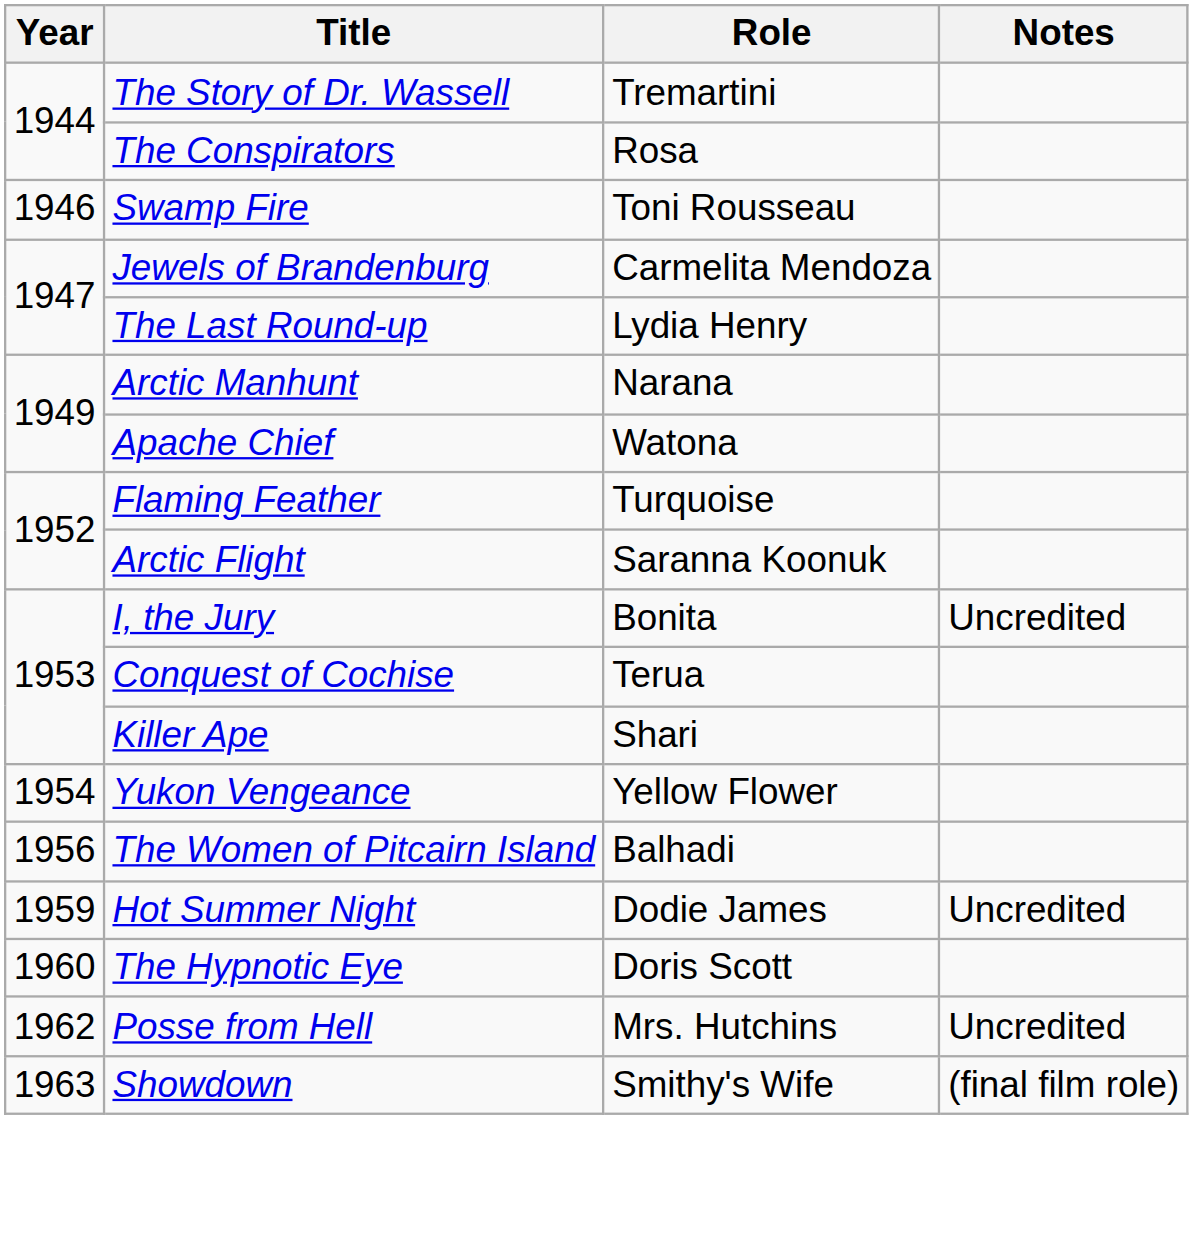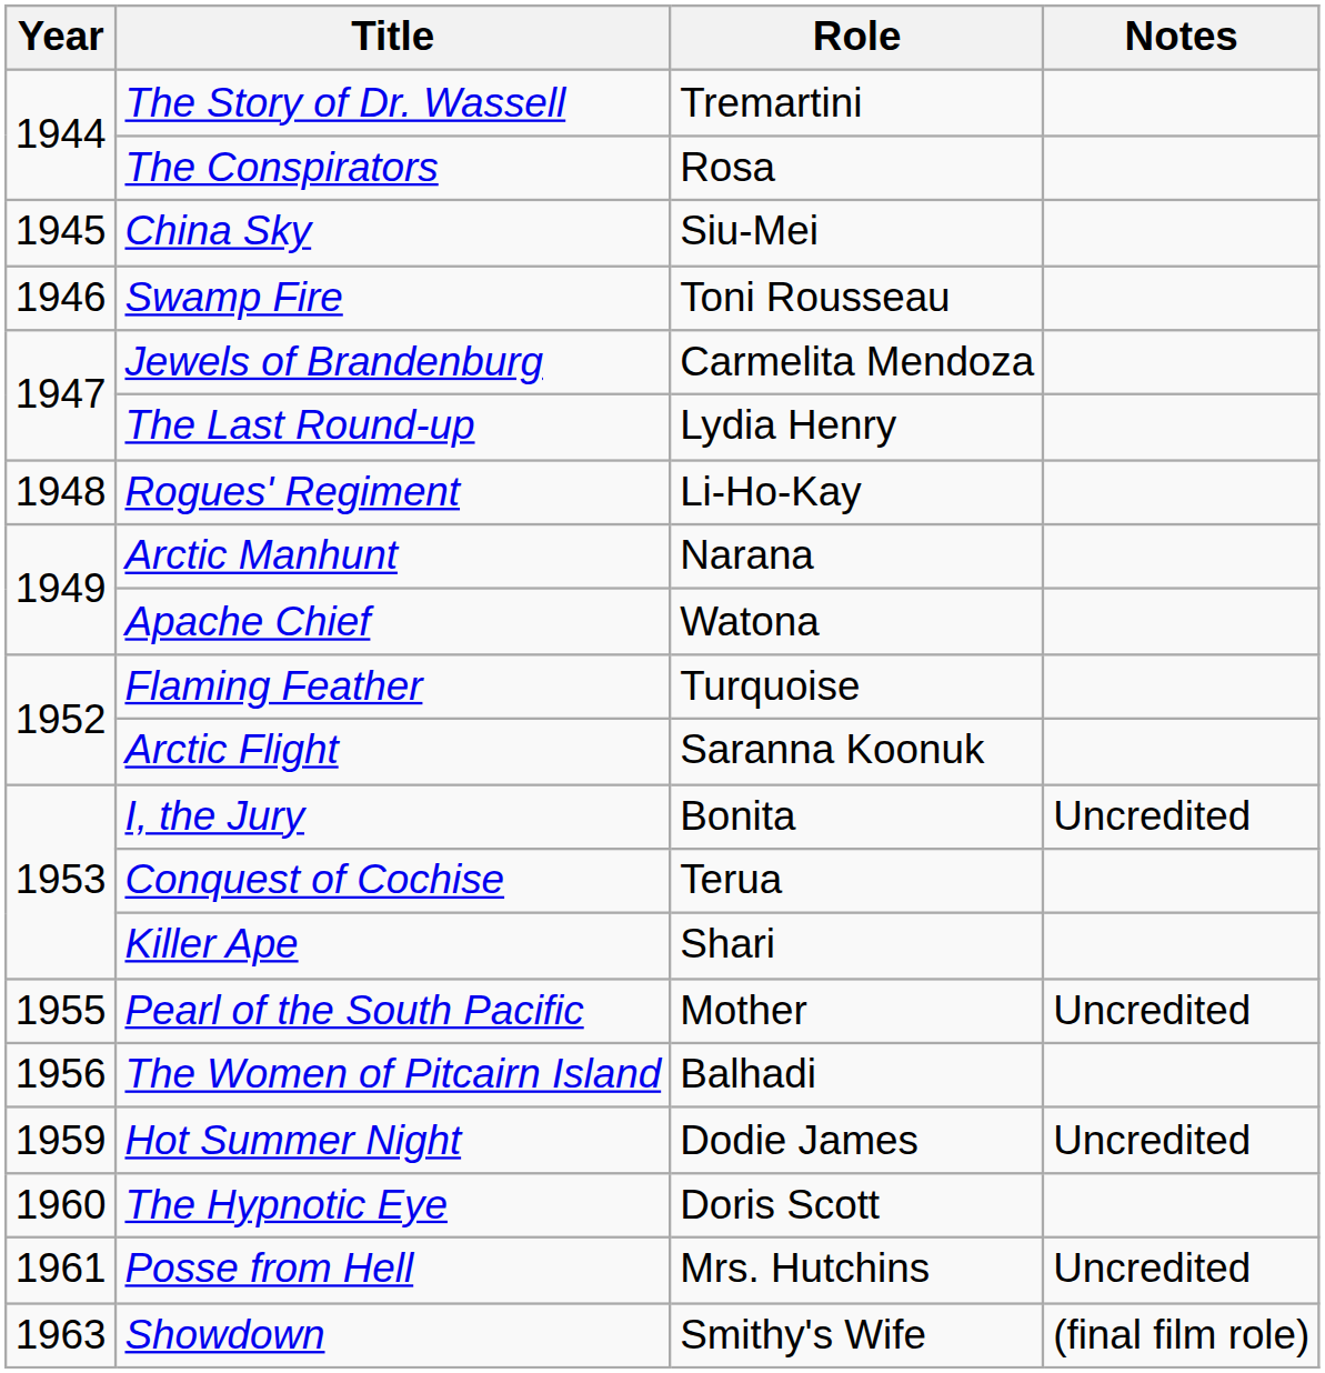+ row: 1945 | China Sky | Siu-Mei
+ row: 1948 | Rogues' Regiment | Li-Ho-Kay
- row: 1954 | Yukon Vengeance | Yellow Flower
+ row: 1955 | Pearl of the South Pacific | Mother | Uncredited
Posse from Hell | Year: 1962 -> 1961
